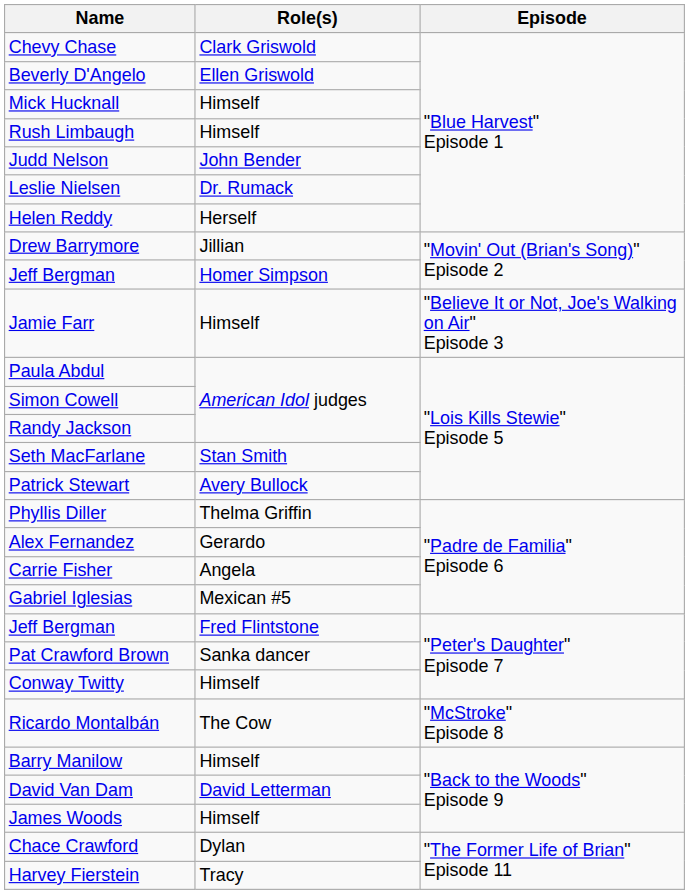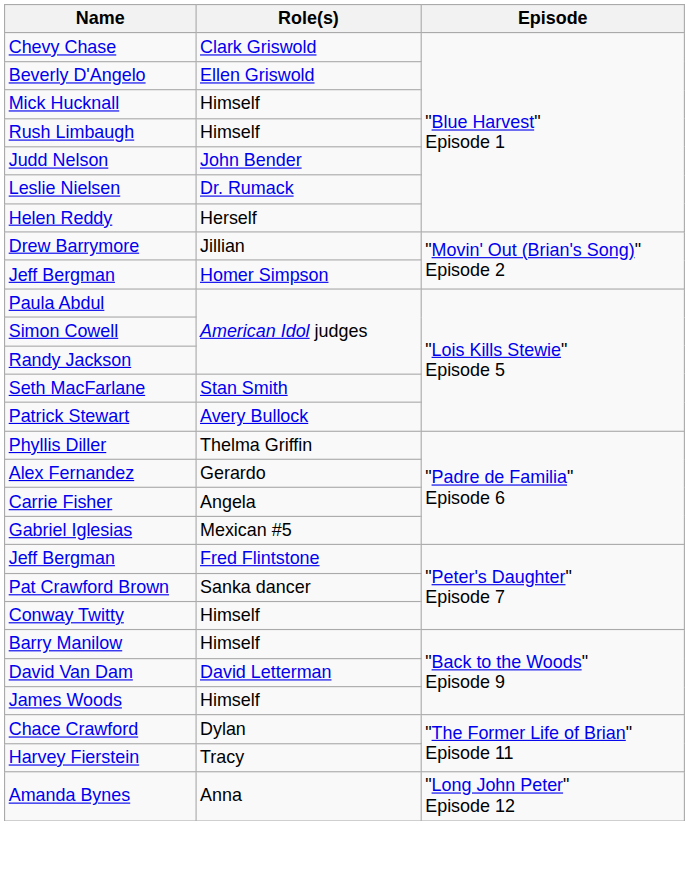- row: Jamie Farr | Himself | "Believe It or Not, Joe's Walking on Air" Episode 3
- row: Ricardo Montalbán | The Cow | "McStroke" Episode 8
+ row: Amanda Bynes | Anna | "Long John Peter" Episode 12
